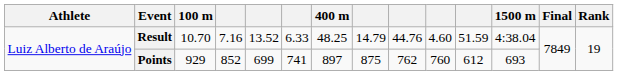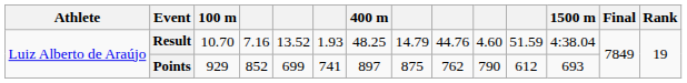Result | column 6: 6.33 -> 1.93
Points | column 10: 760 -> 790
